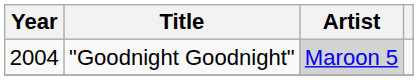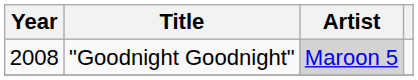"Goodnight Goodnight" | Year: 2004 -> 2008
